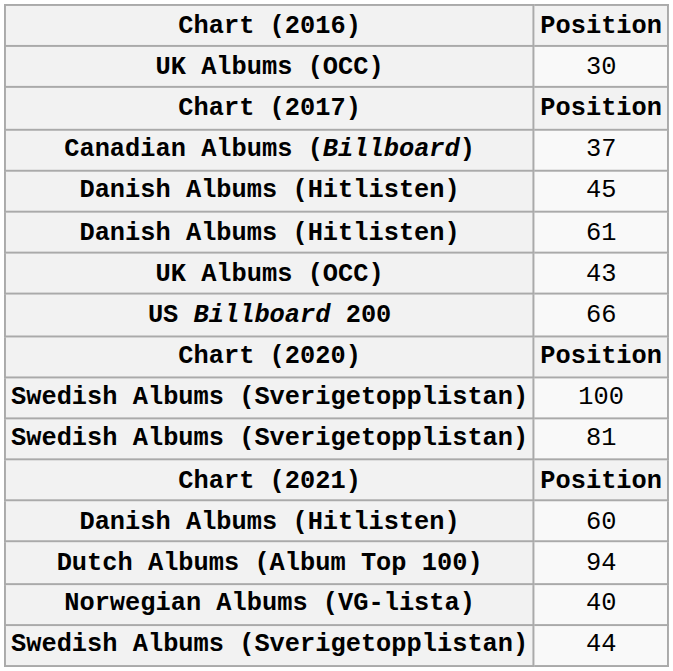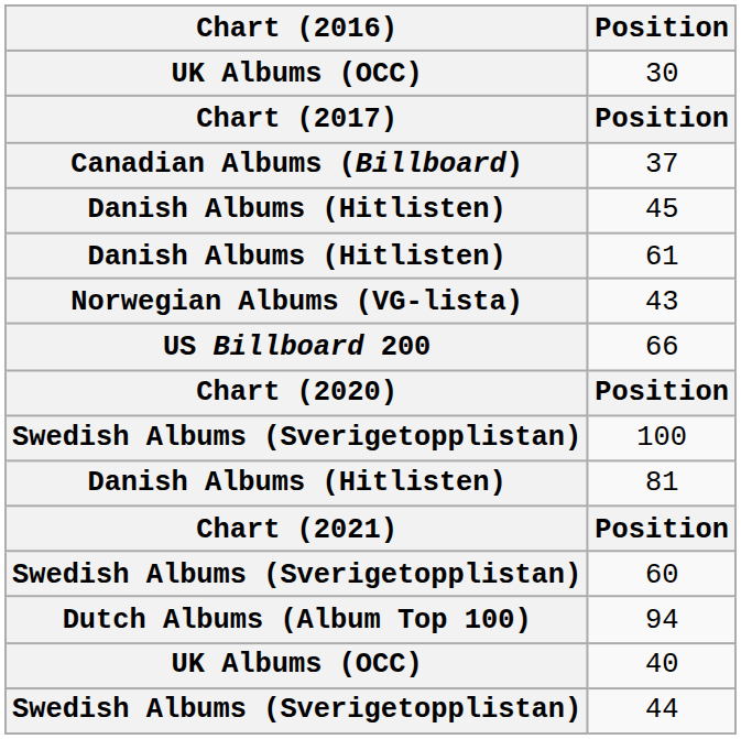43 | Chart (2016): UK Albums (OCC) -> Norwegian Albums (VG-lista)
81 | Chart (2016): Swedish Albums (Sverigetopplistan) -> Danish Albums (Hitlisten)
60 | Chart (2016): Danish Albums (Hitlisten) -> Swedish Albums (Sverigetopplistan)
40 | Chart (2016): Norwegian Albums (VG-lista) -> UK Albums (OCC)
